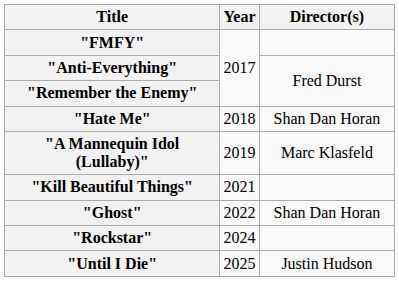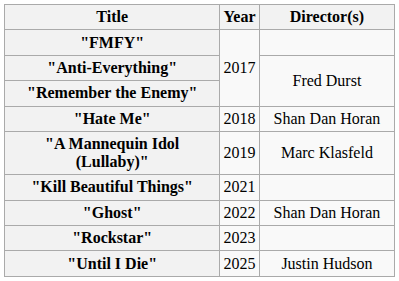"Rockstar" | Year: 2024 -> 2023
